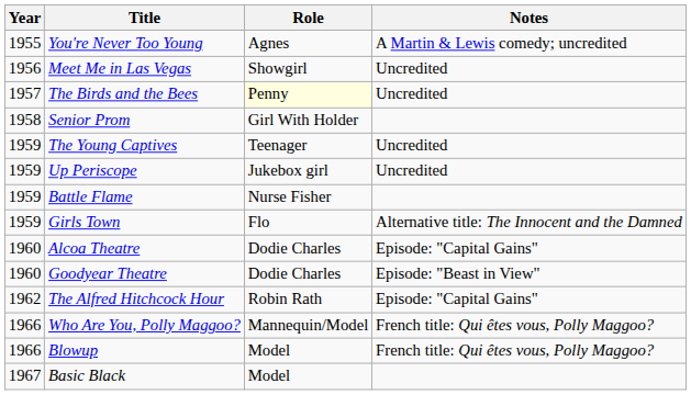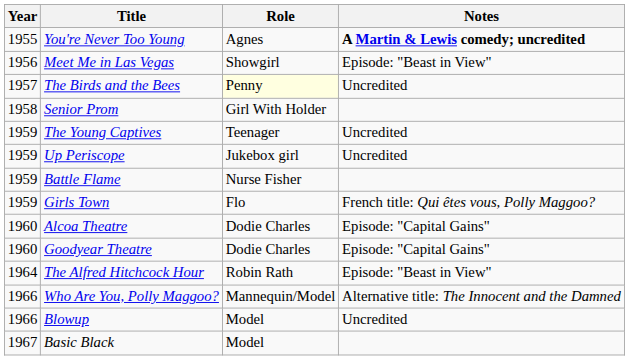You're Never Too Young | Notes: normal -> bold
Meet Me in Las Vegas | Notes: Uncredited -> Episode: "Beast in View"
Girls Town | Notes: Alternative title: The Innocent and the Damned -> French title: Qui êtes vous, Polly Maggoo?
Goodyear Theatre | Notes: Episode: "Beast in View" -> Episode: "Capital Gains"
The Alfred Hitchcock Hour | Year: 1962 -> 1964
The Alfred Hitchcock Hour | Notes: Episode: "Capital Gains" -> Episode: "Beast in View"
Who Are You, Polly Maggoo? | Notes: French title: Qui êtes vous, Polly Maggoo? -> Alternative title: The Innocent and the Damned
Blowup | Notes: French title: Qui êtes vous, Polly Maggoo? -> Uncredited
